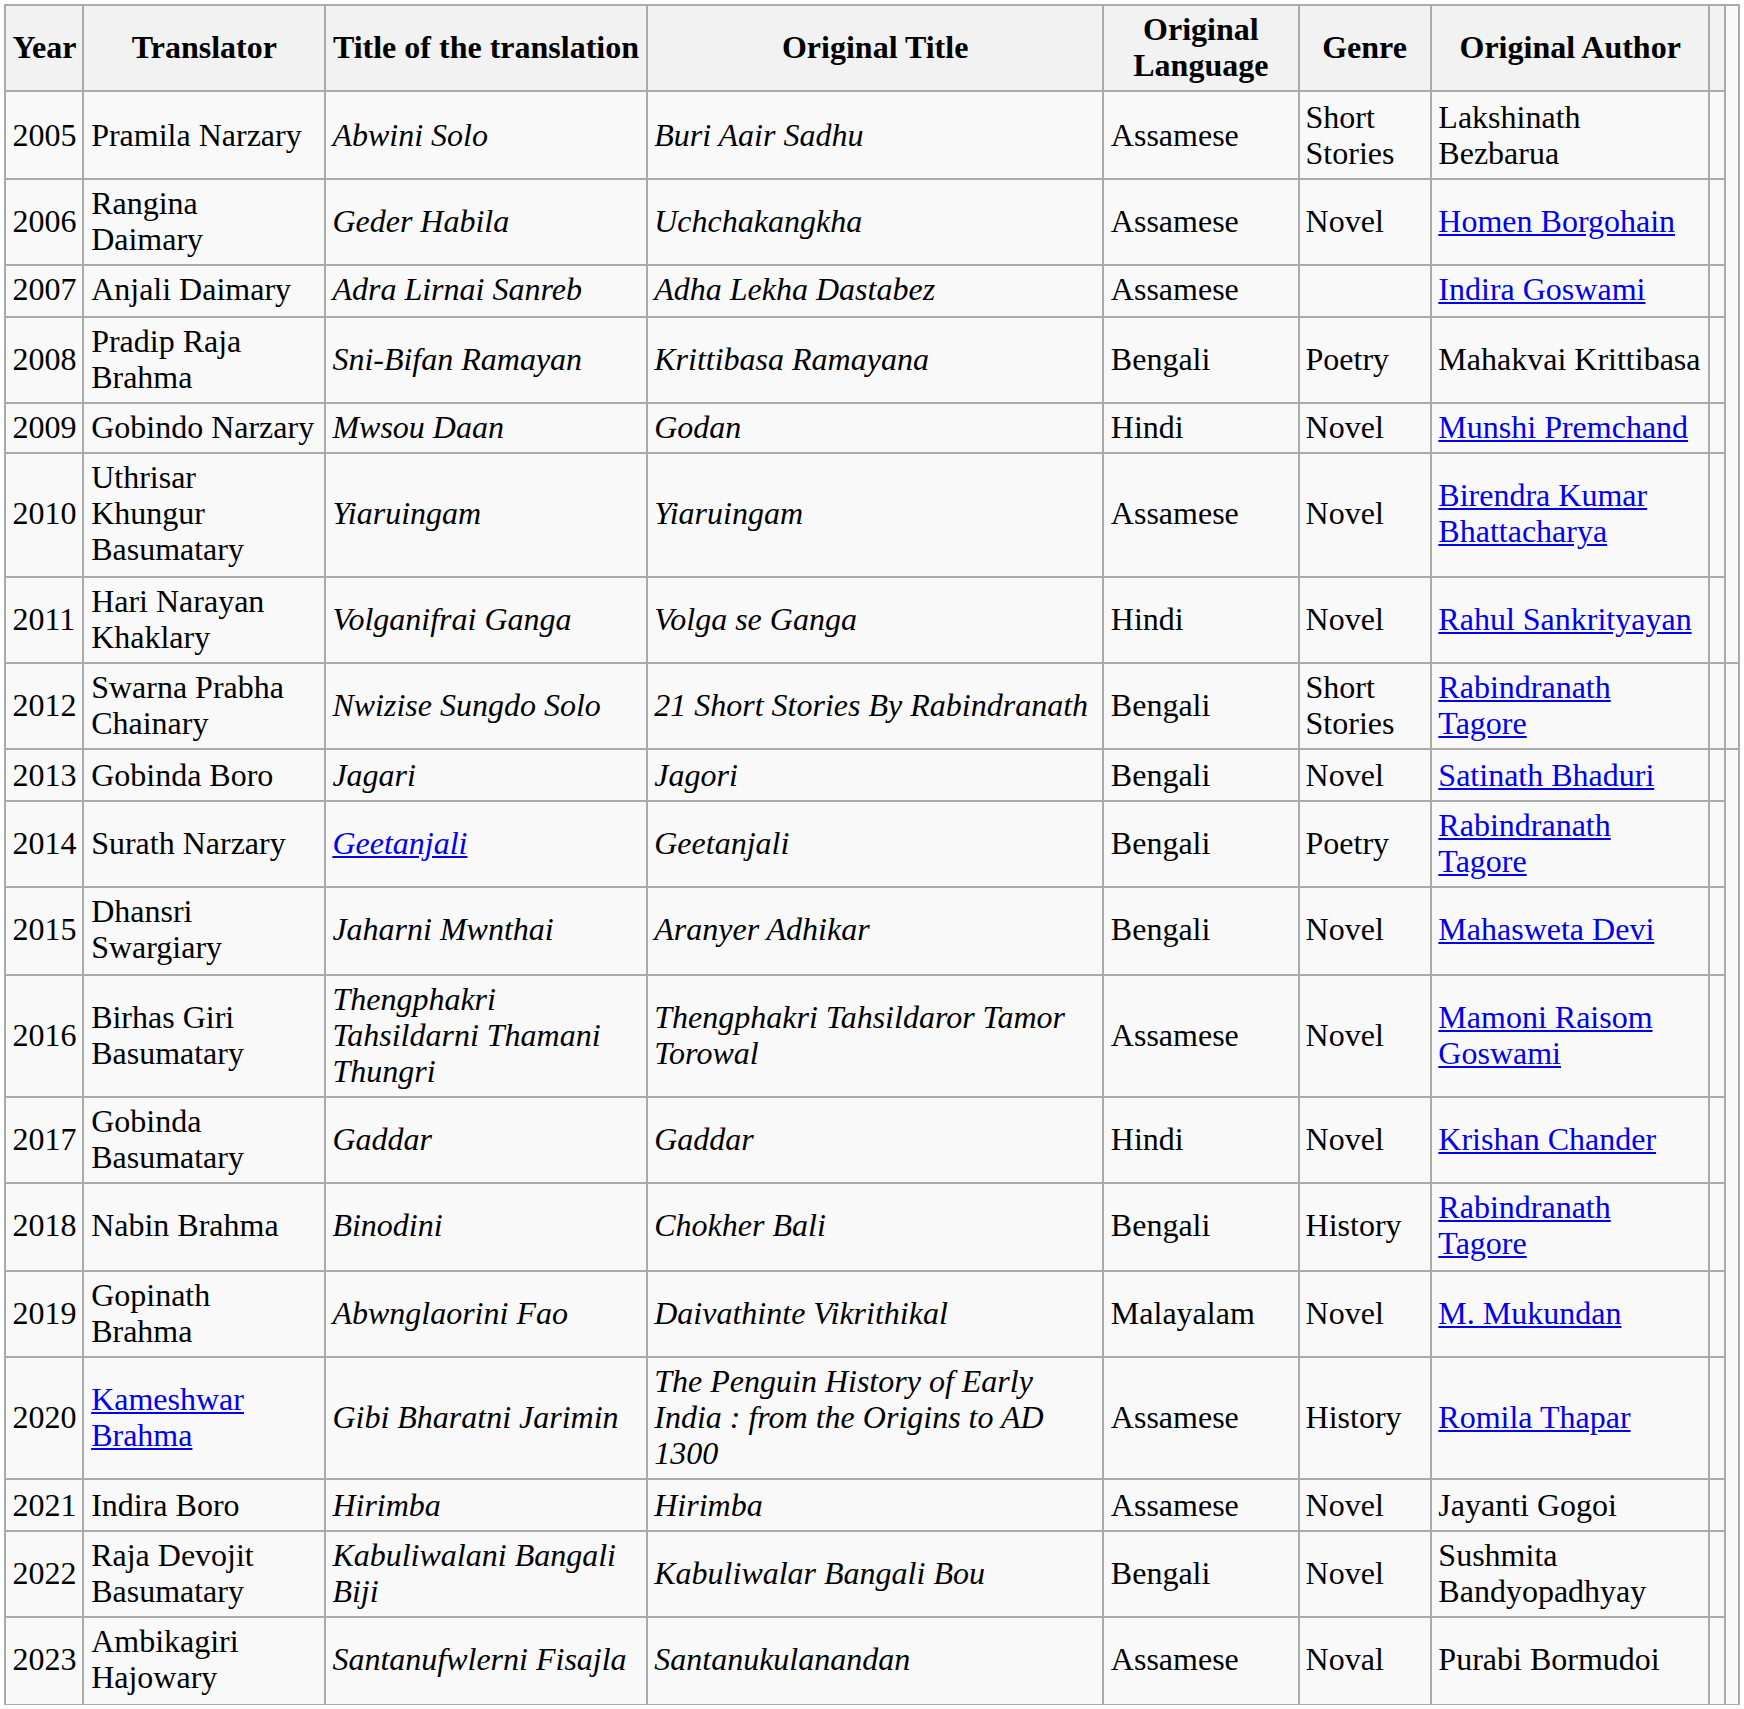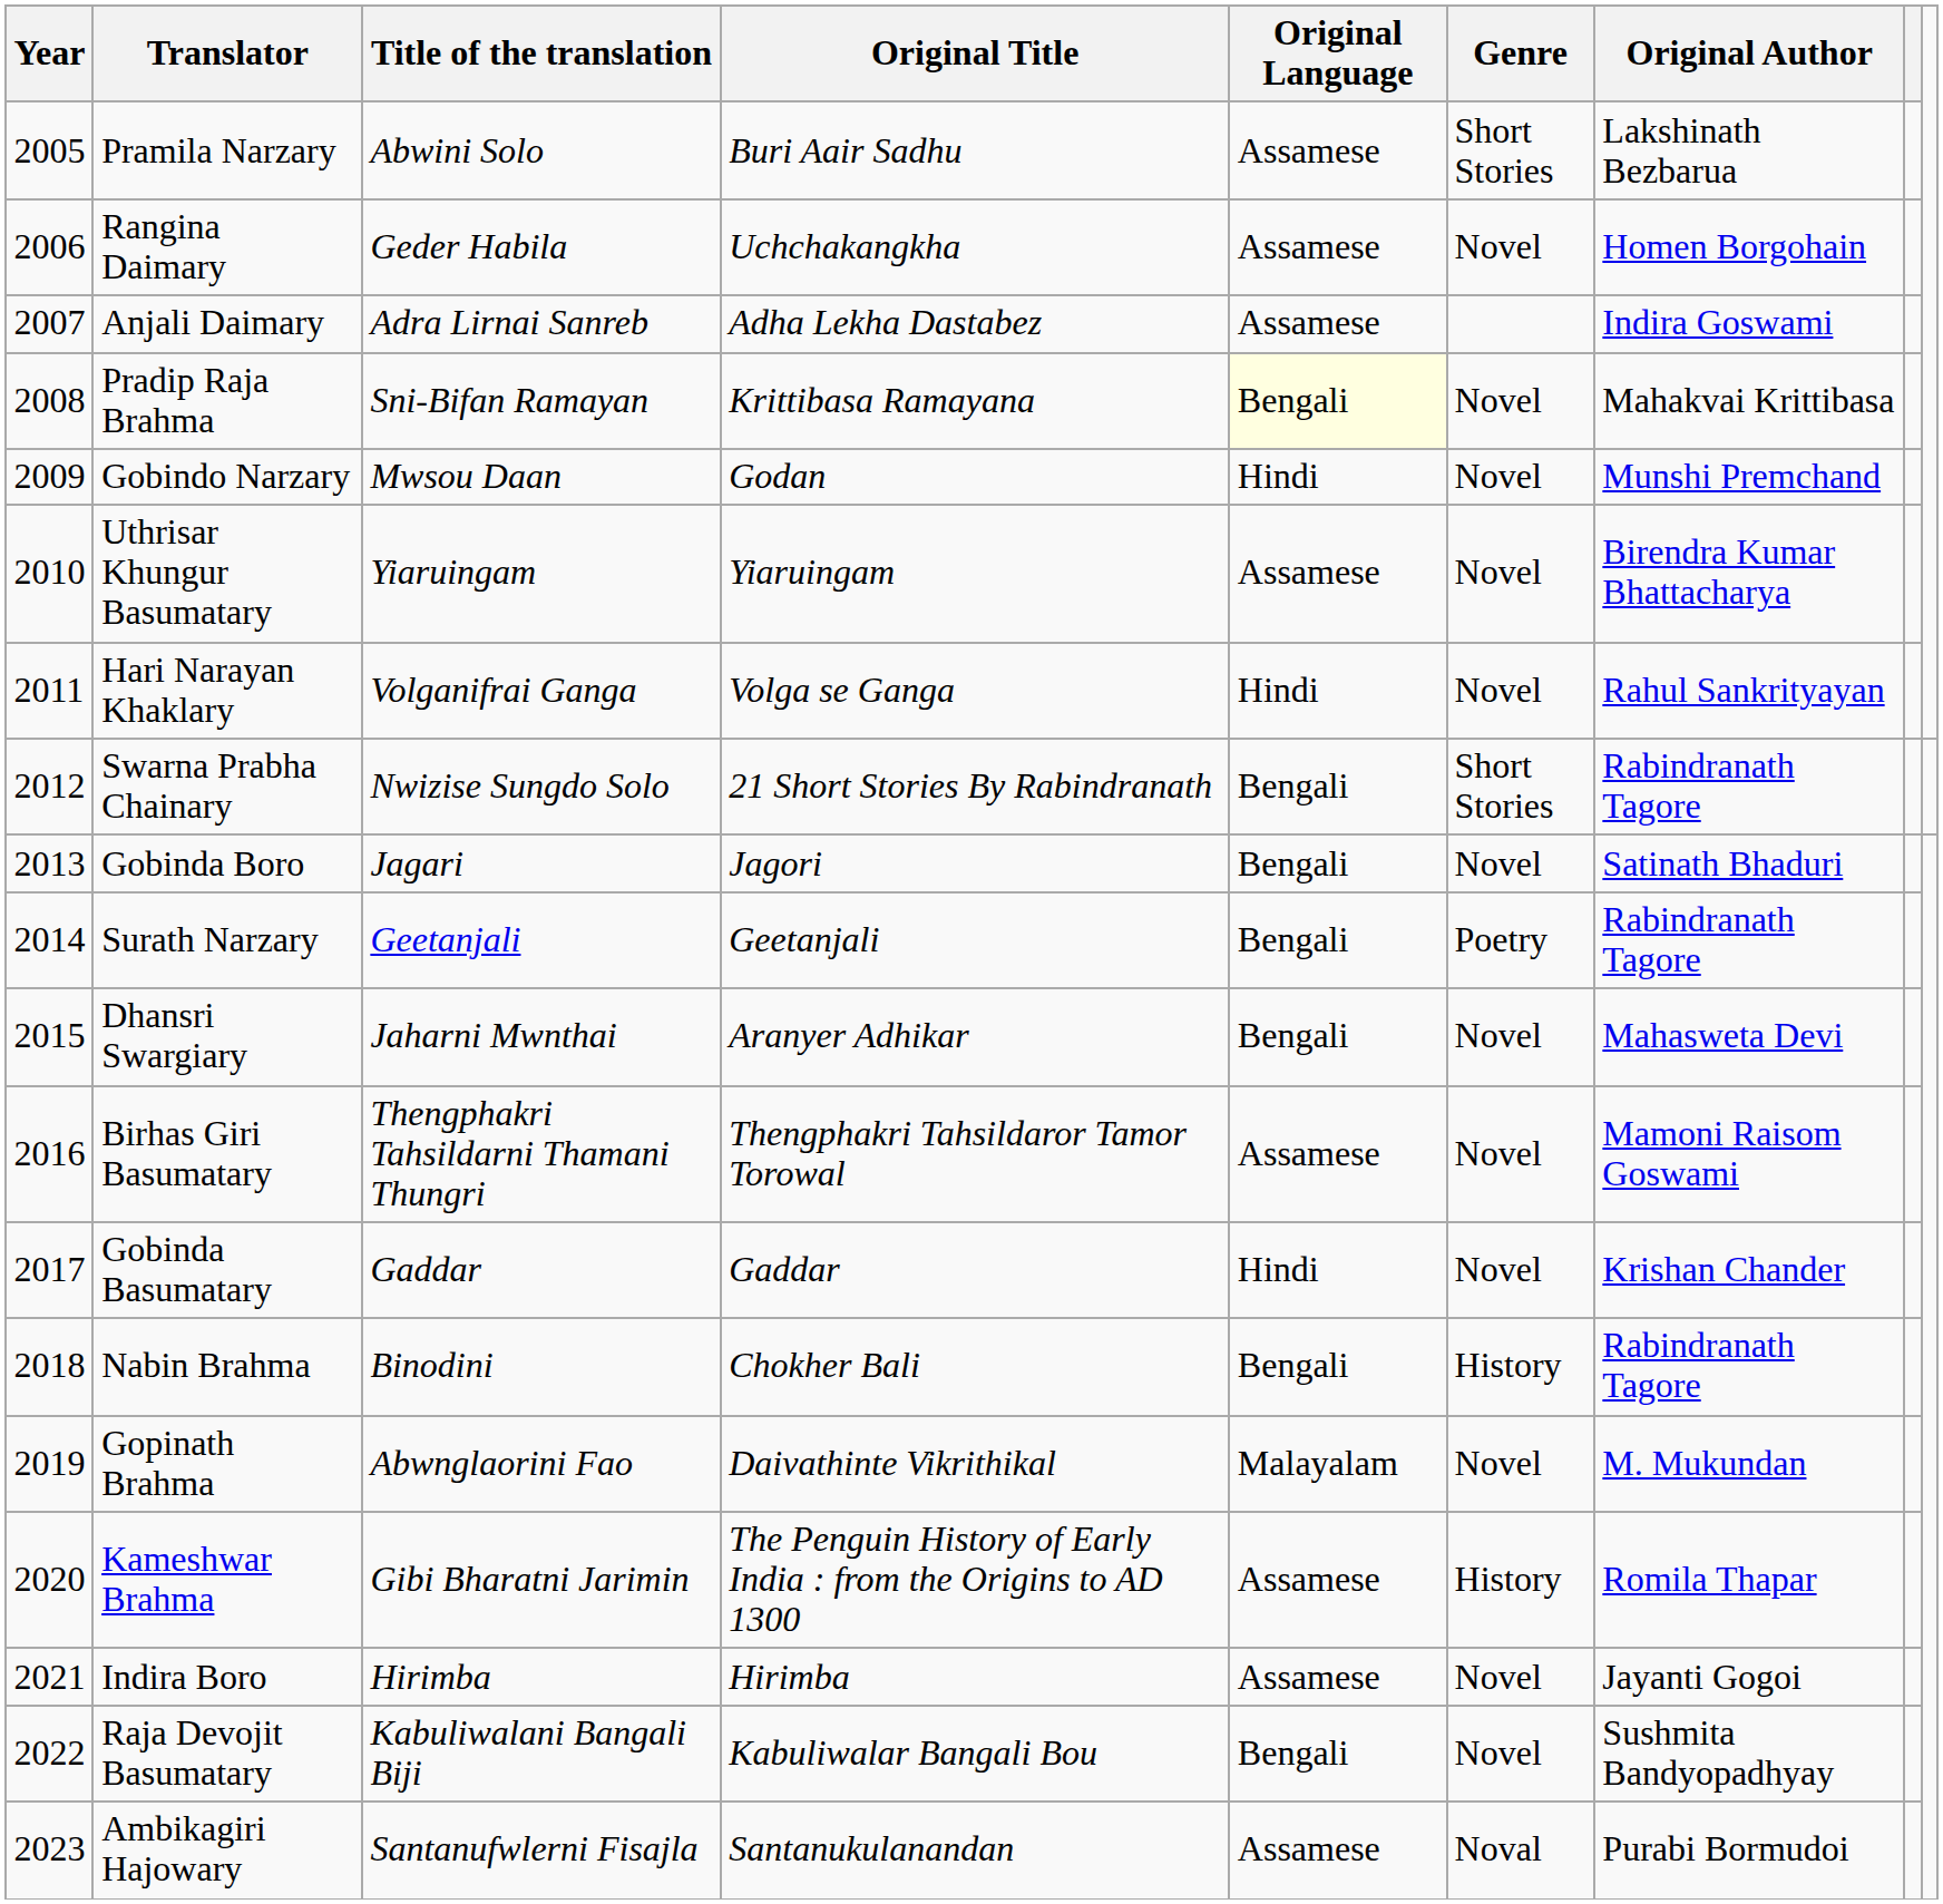Pradip Raja Brahma | Original Language: no background -> lightyellow background
Pradip Raja Brahma | Genre: Poetry -> Novel
